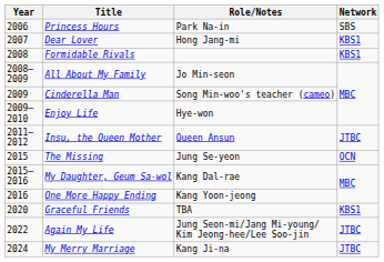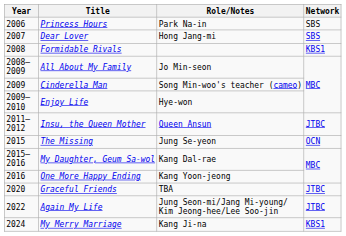Dear Lover | Network: KBS1 -> SBS
Graceful Friends | Network: KBS1 -> JTBC
My Merry Marriage | Network: JTBC -> KBS1
